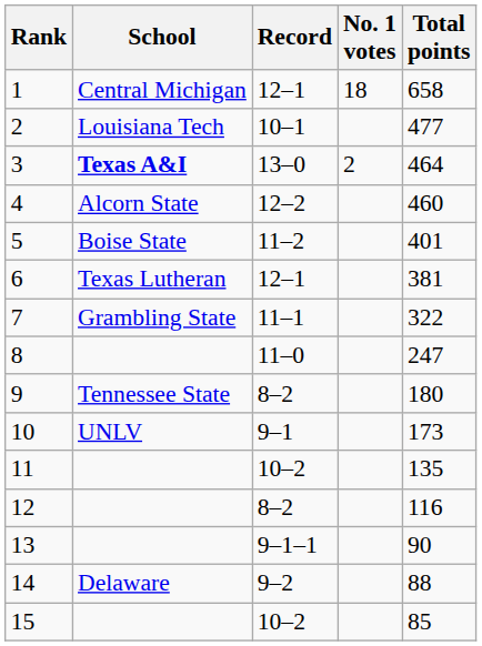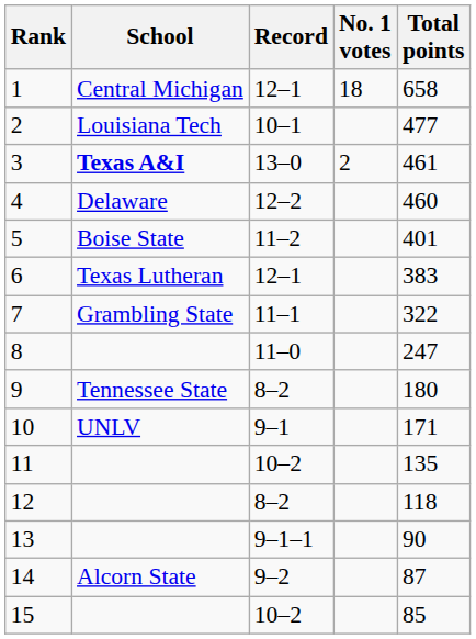3 | Total points: 464 -> 461
4 | School: Alcorn State -> Delaware
6 | Total points: 381 -> 383
10 | Total points: 173 -> 171
12 | Total points: 116 -> 118
14 | School: Delaware -> Alcorn State
14 | Total points: 88 -> 87
